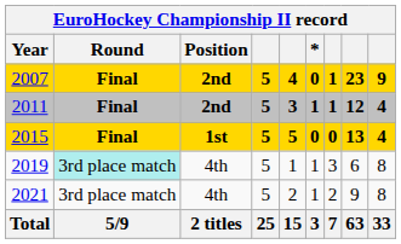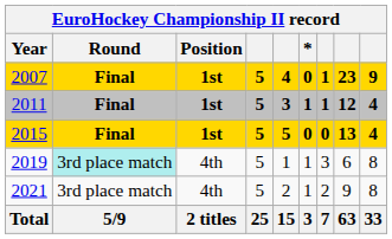2007 | Position: 2nd -> 1st
2011 | Position: 2nd -> 1st
